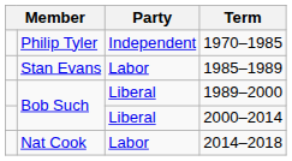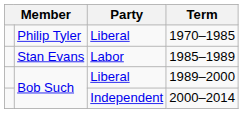1970–1985 | Party: Independent -> Liberal
2000–2014 | Party: Liberal -> Independent
- row: Nat Cook | Labor | 2014–2018
